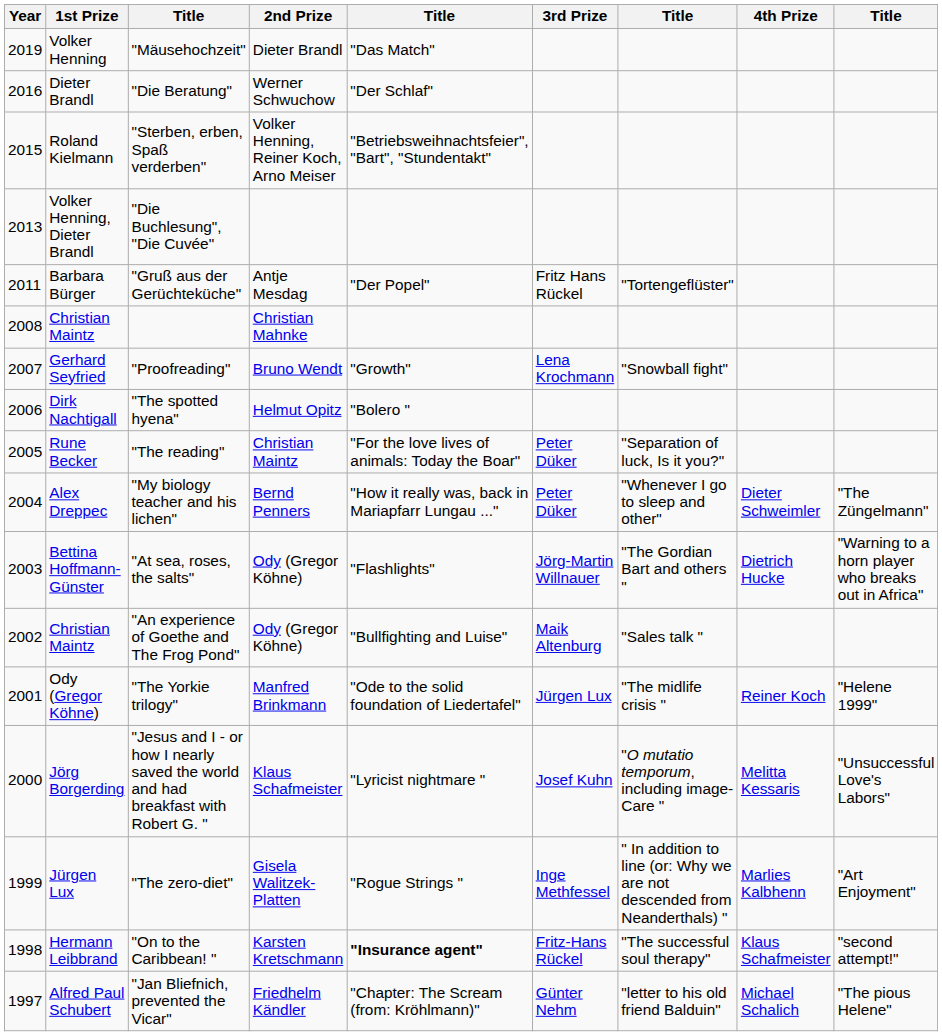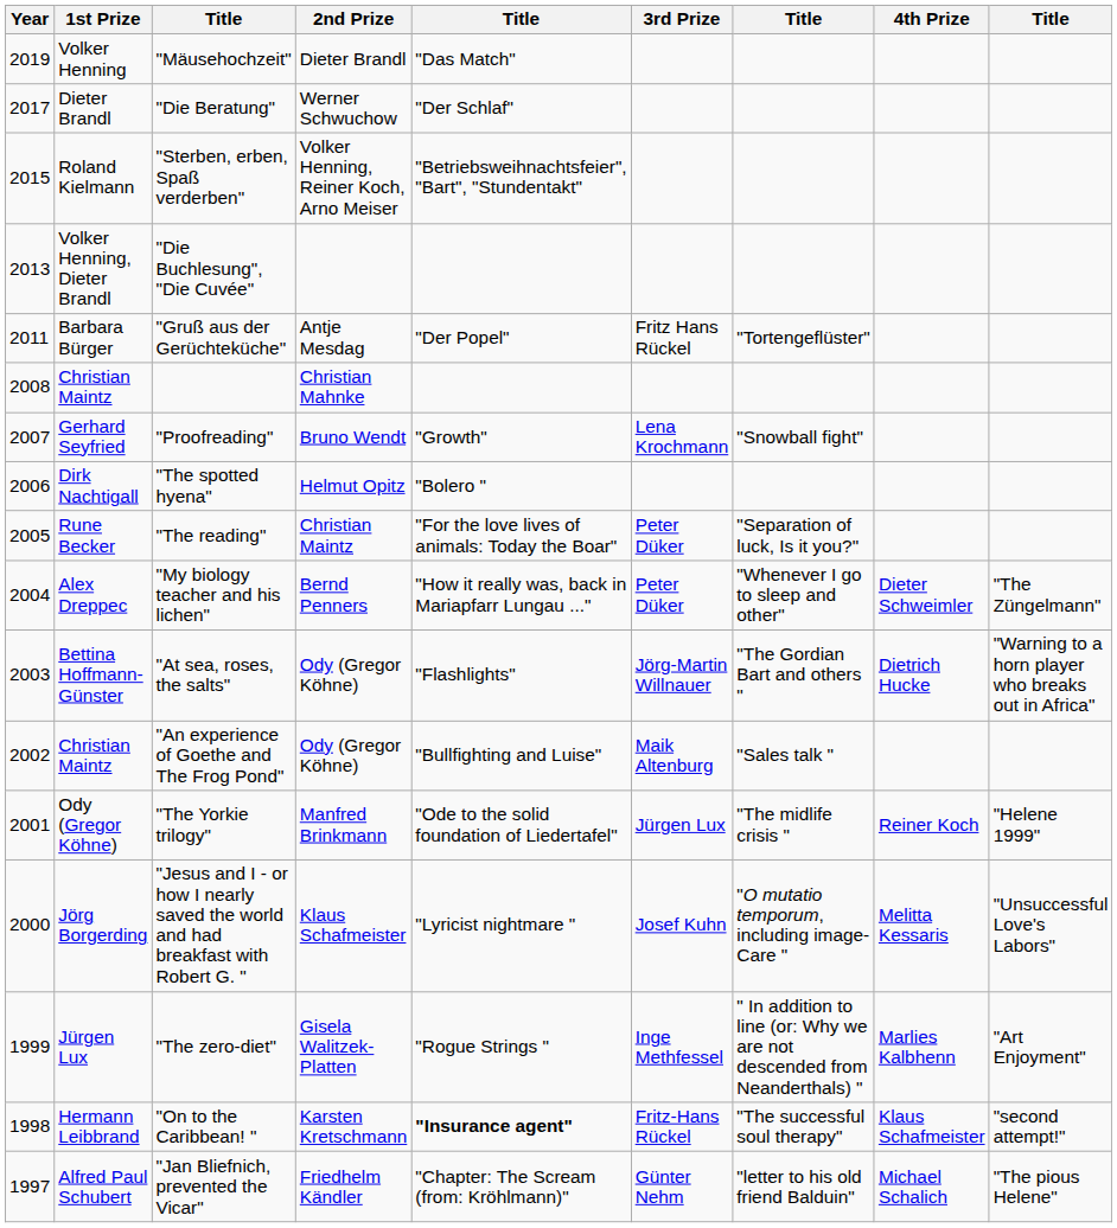"Die Beratung" | Year: 2016 -> 2017
